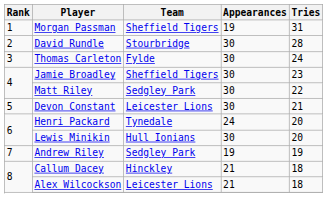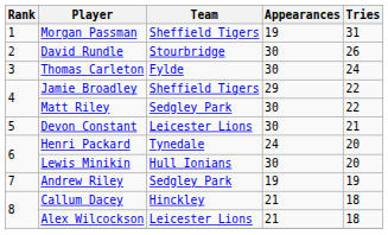David Rundle | Tries: 28 -> 26
Jamie Broadley | Appearances: 30 -> 29
Jamie Broadley | Tries: 23 -> 22
